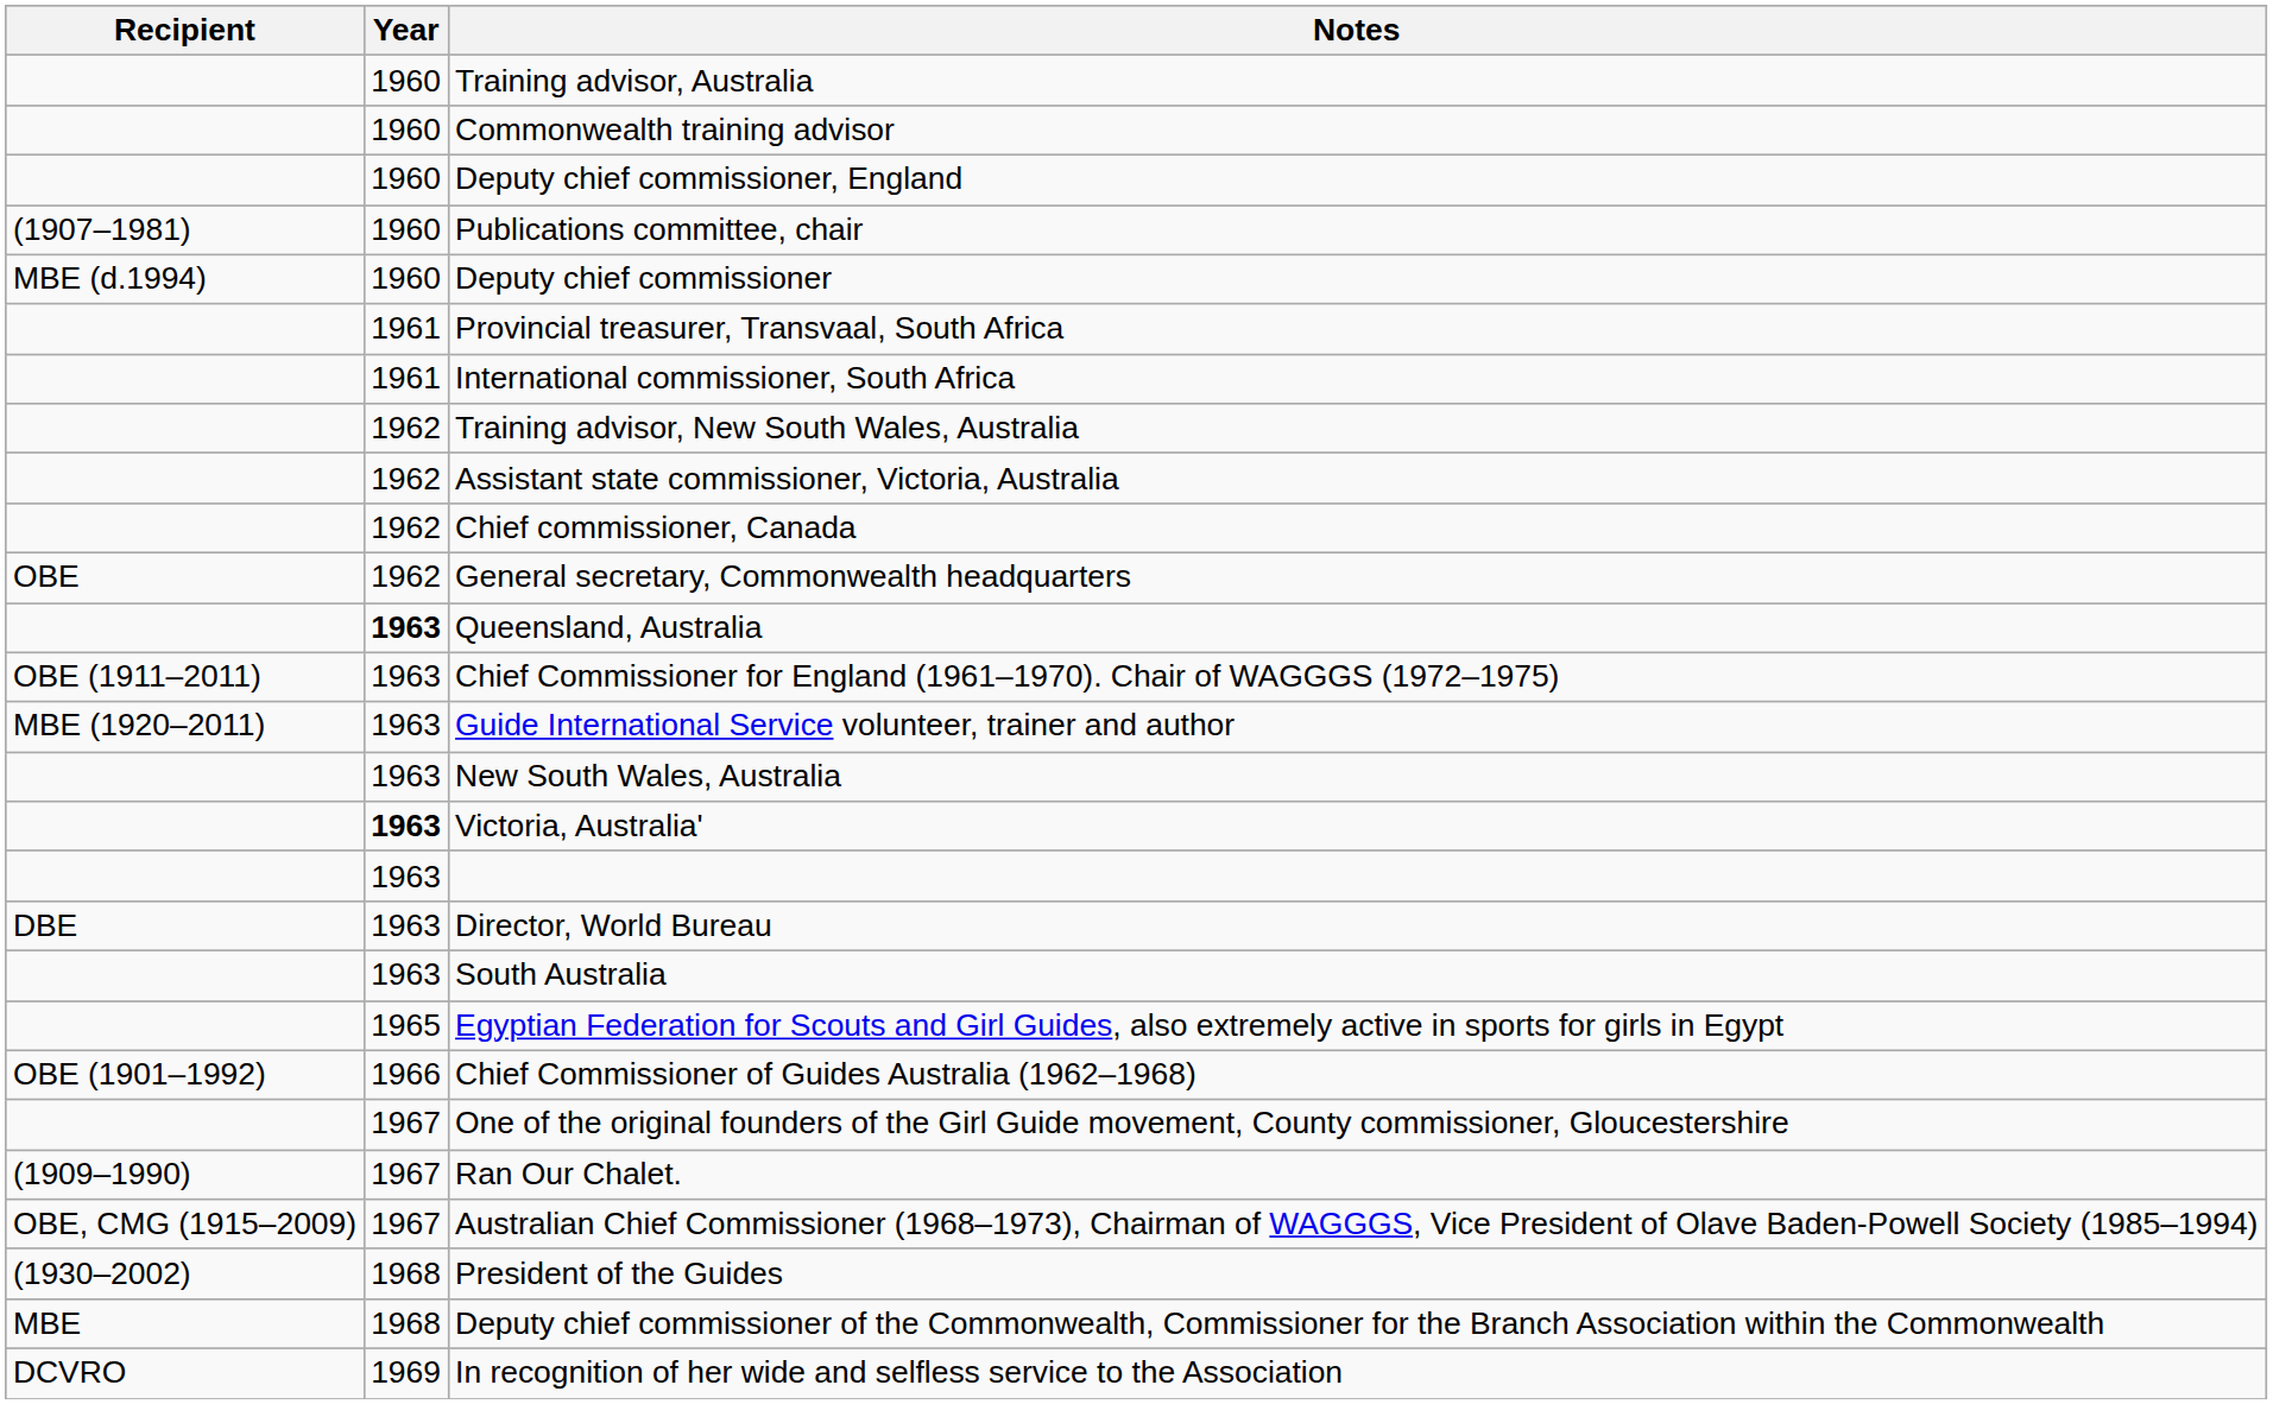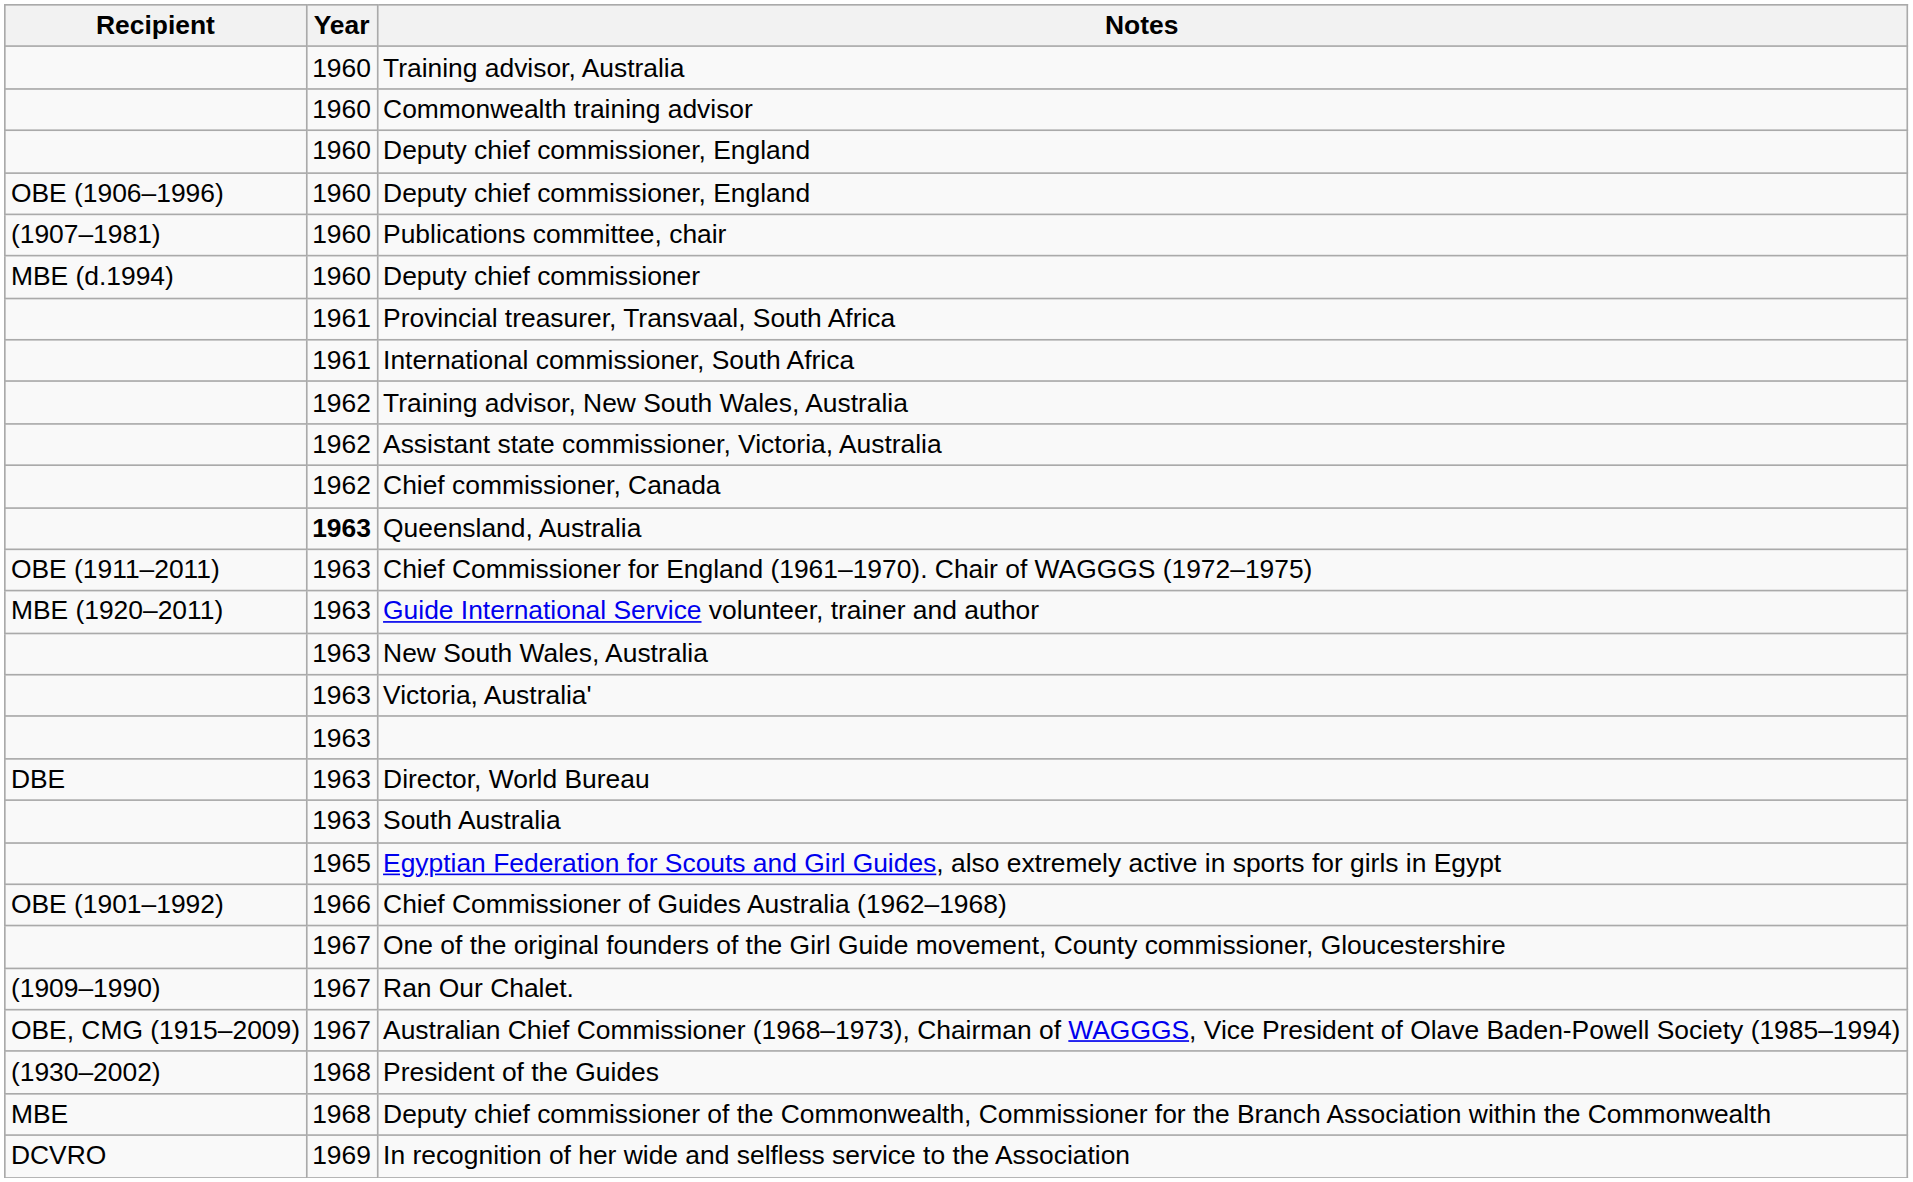+ row: OBE (1906–1996) | 1960 | Deputy chief commissioner, England
- row: OBE | 1962 | General secretary, Commonwealth headquarters
Victoria, Australia' | Year: bold -> normal
